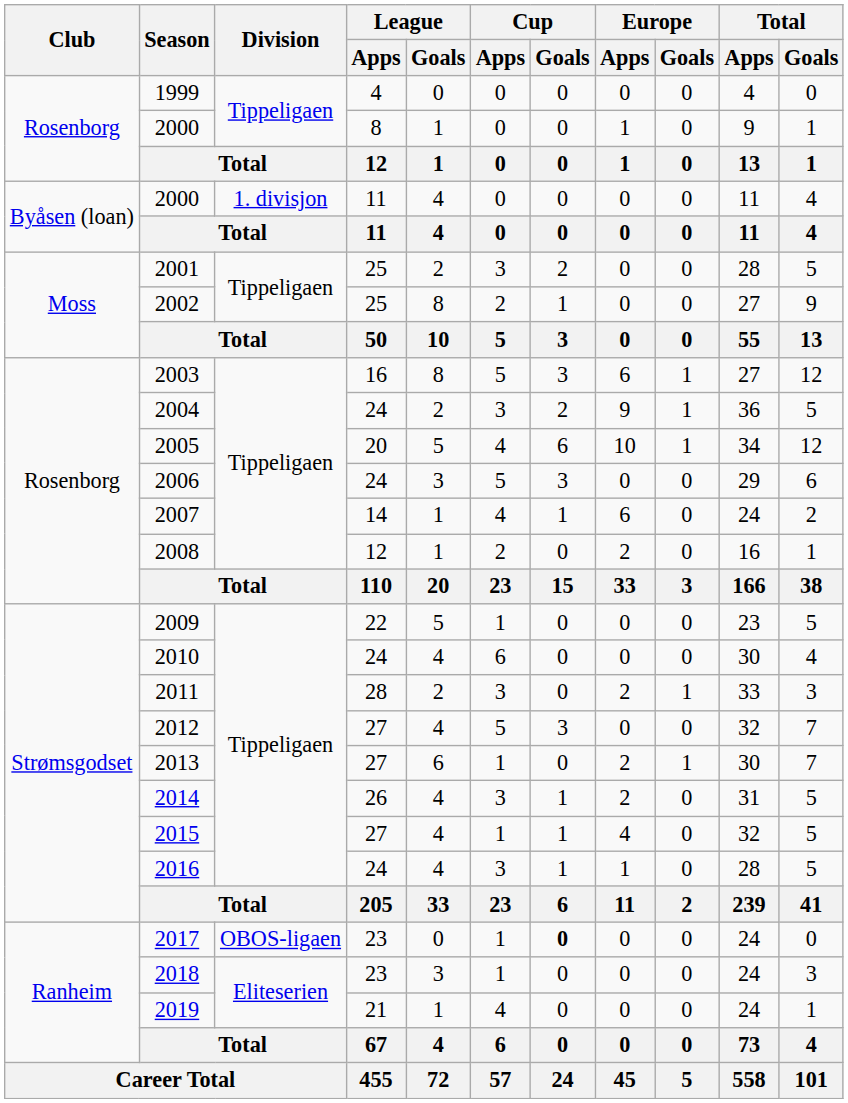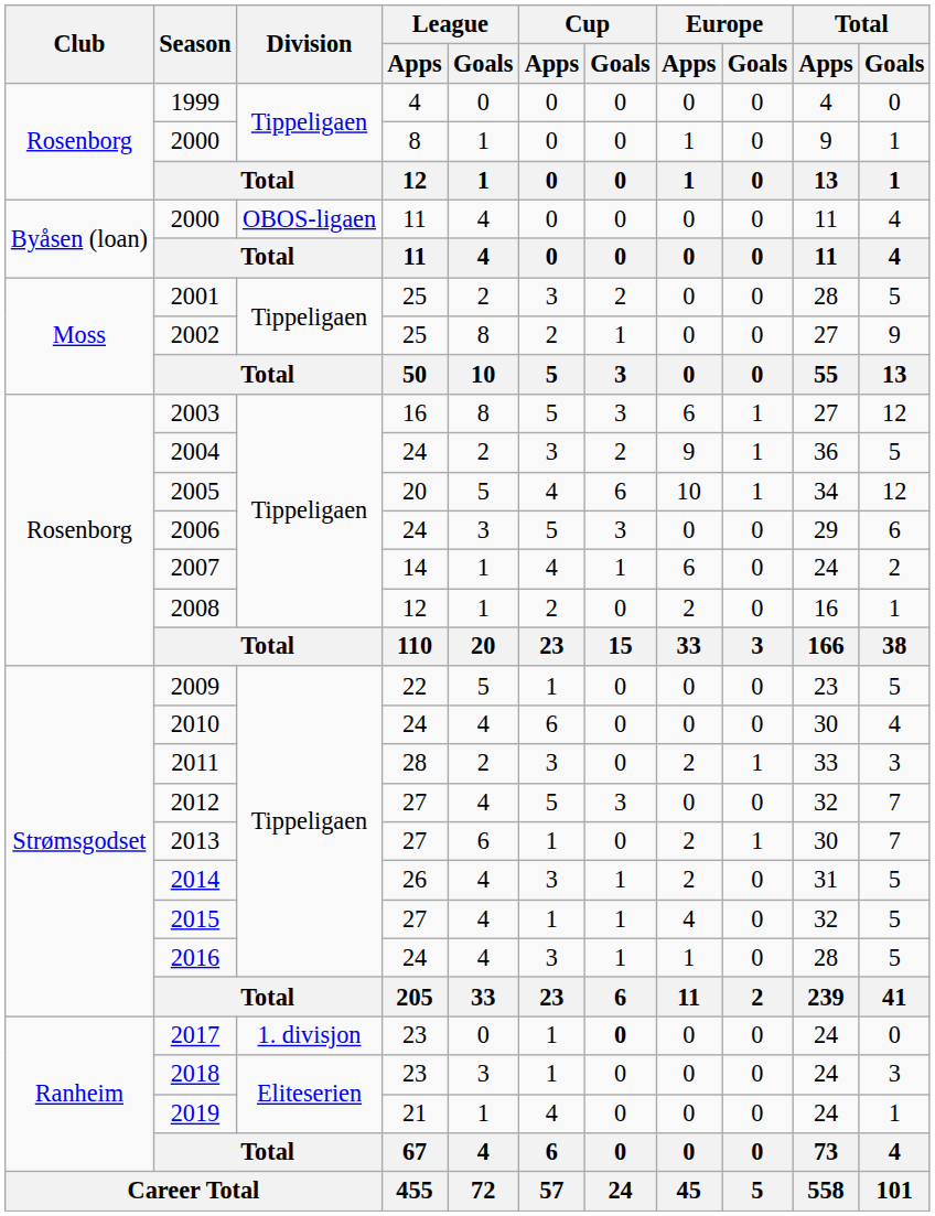2000 / 11 | Division: 1. divisjon -> OBOS-ligaen
2017 | Division: OBOS-ligaen -> 1. divisjon
